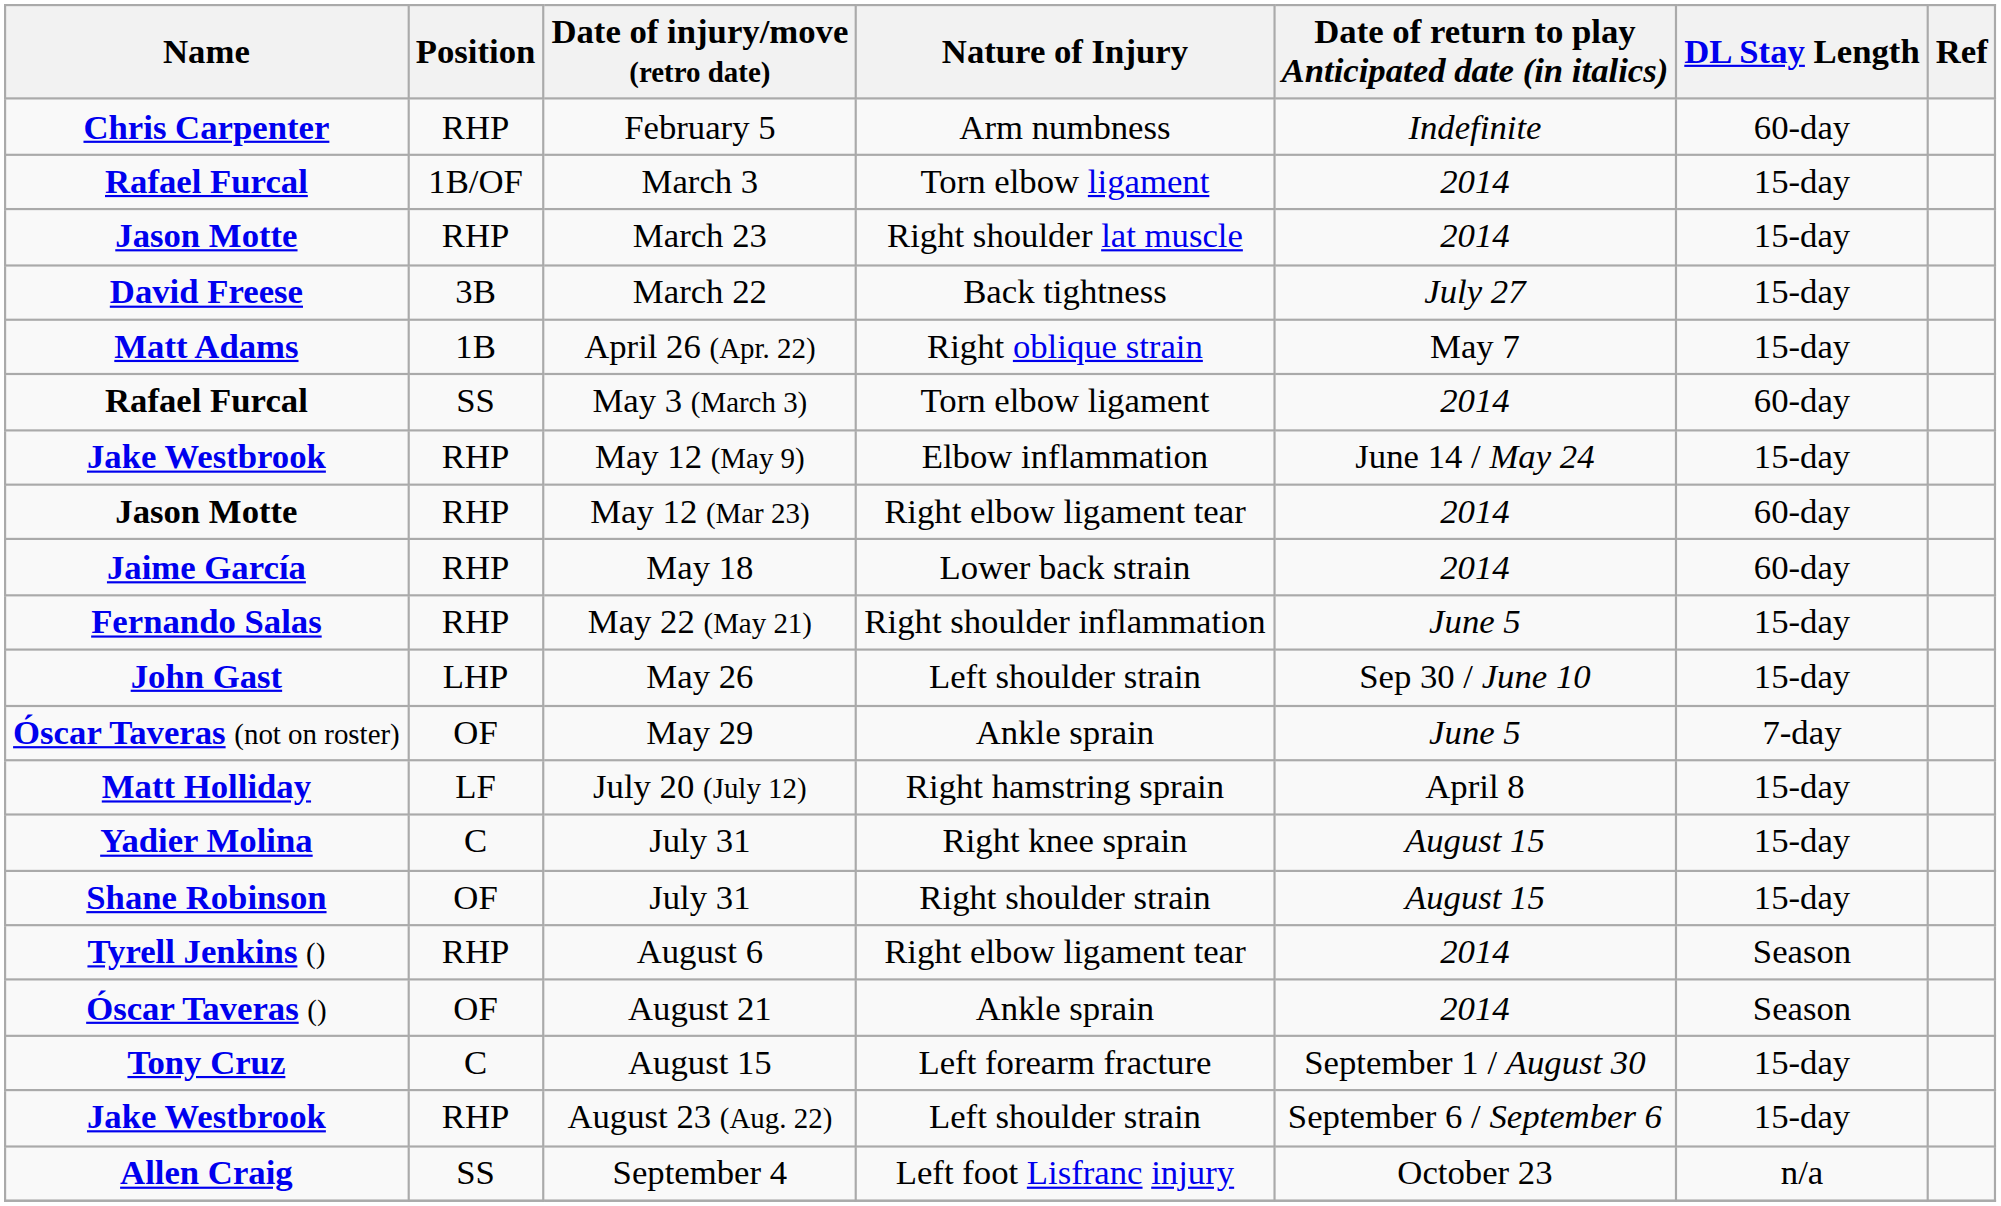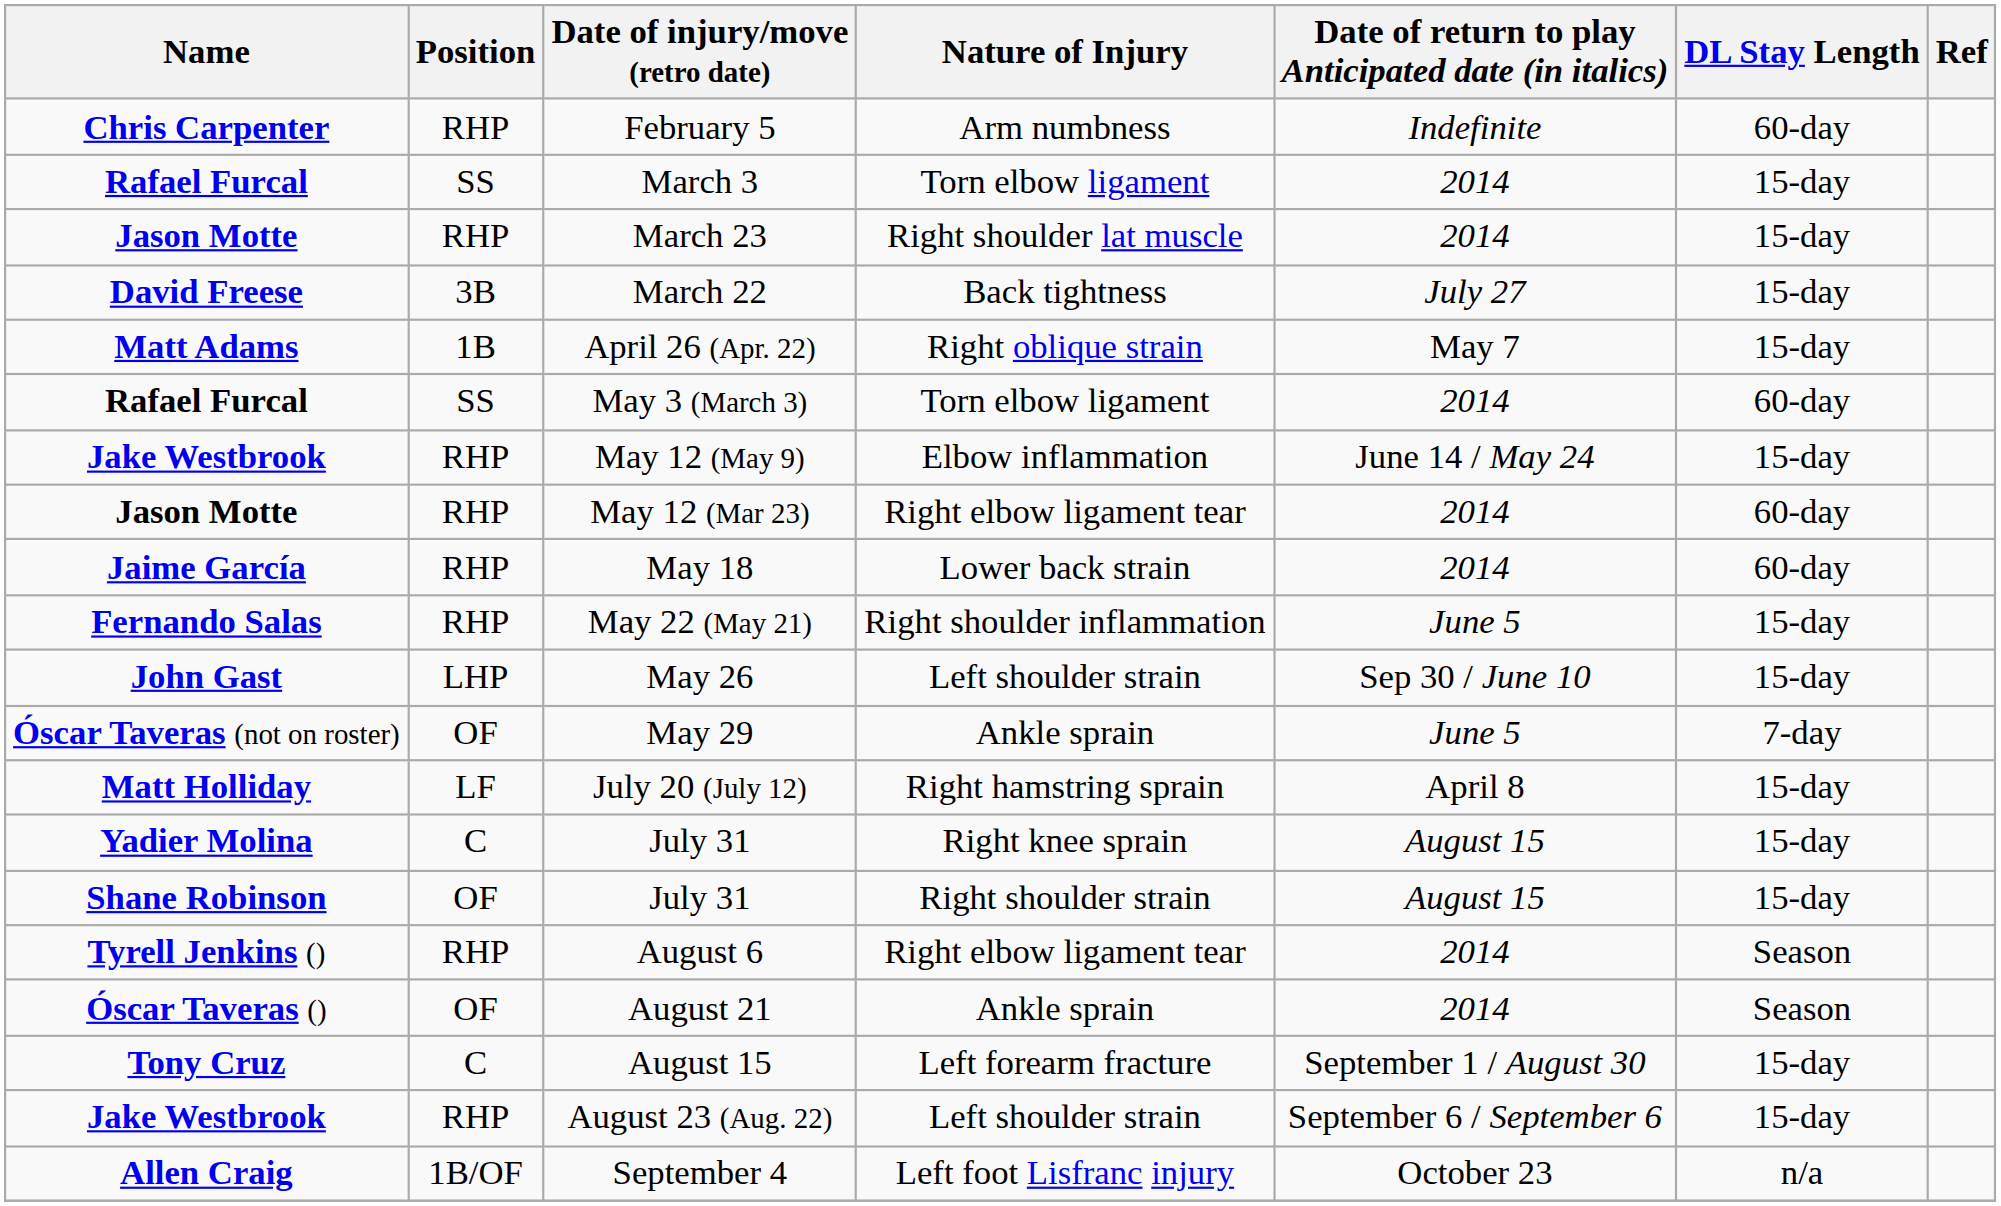March 3 | Position: 1B/OF -> SS
September 4 | Position: SS -> 1B/OF
